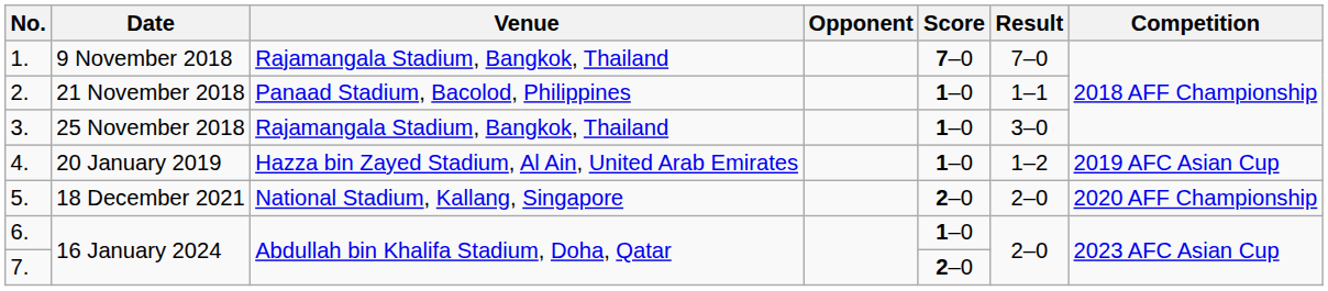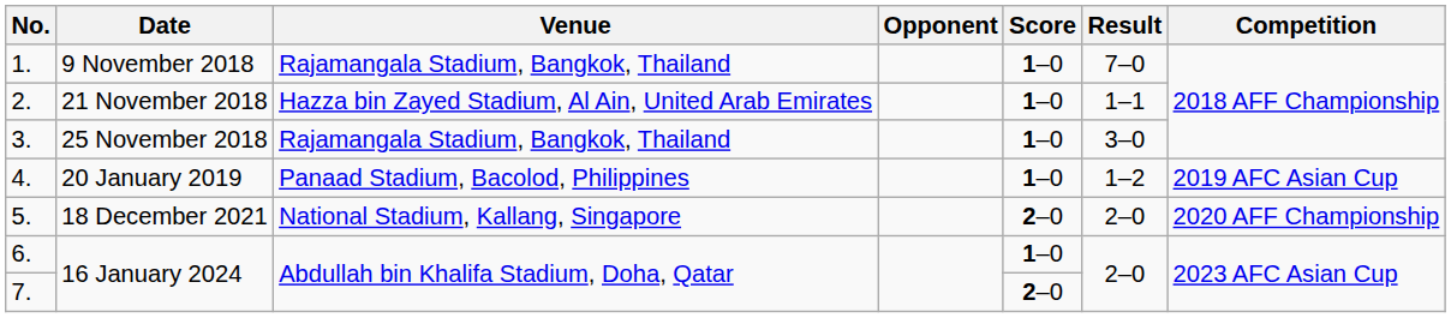1. | Score: 7–0 -> 1–0
2. | Venue: Panaad Stadium, Bacolod, Philippines -> Hazza bin Zayed Stadium, Al Ain, United Arab Emirates
4. | Venue: Hazza bin Zayed Stadium, Al Ain, United Arab Emirates -> Panaad Stadium, Bacolod, Philippines
